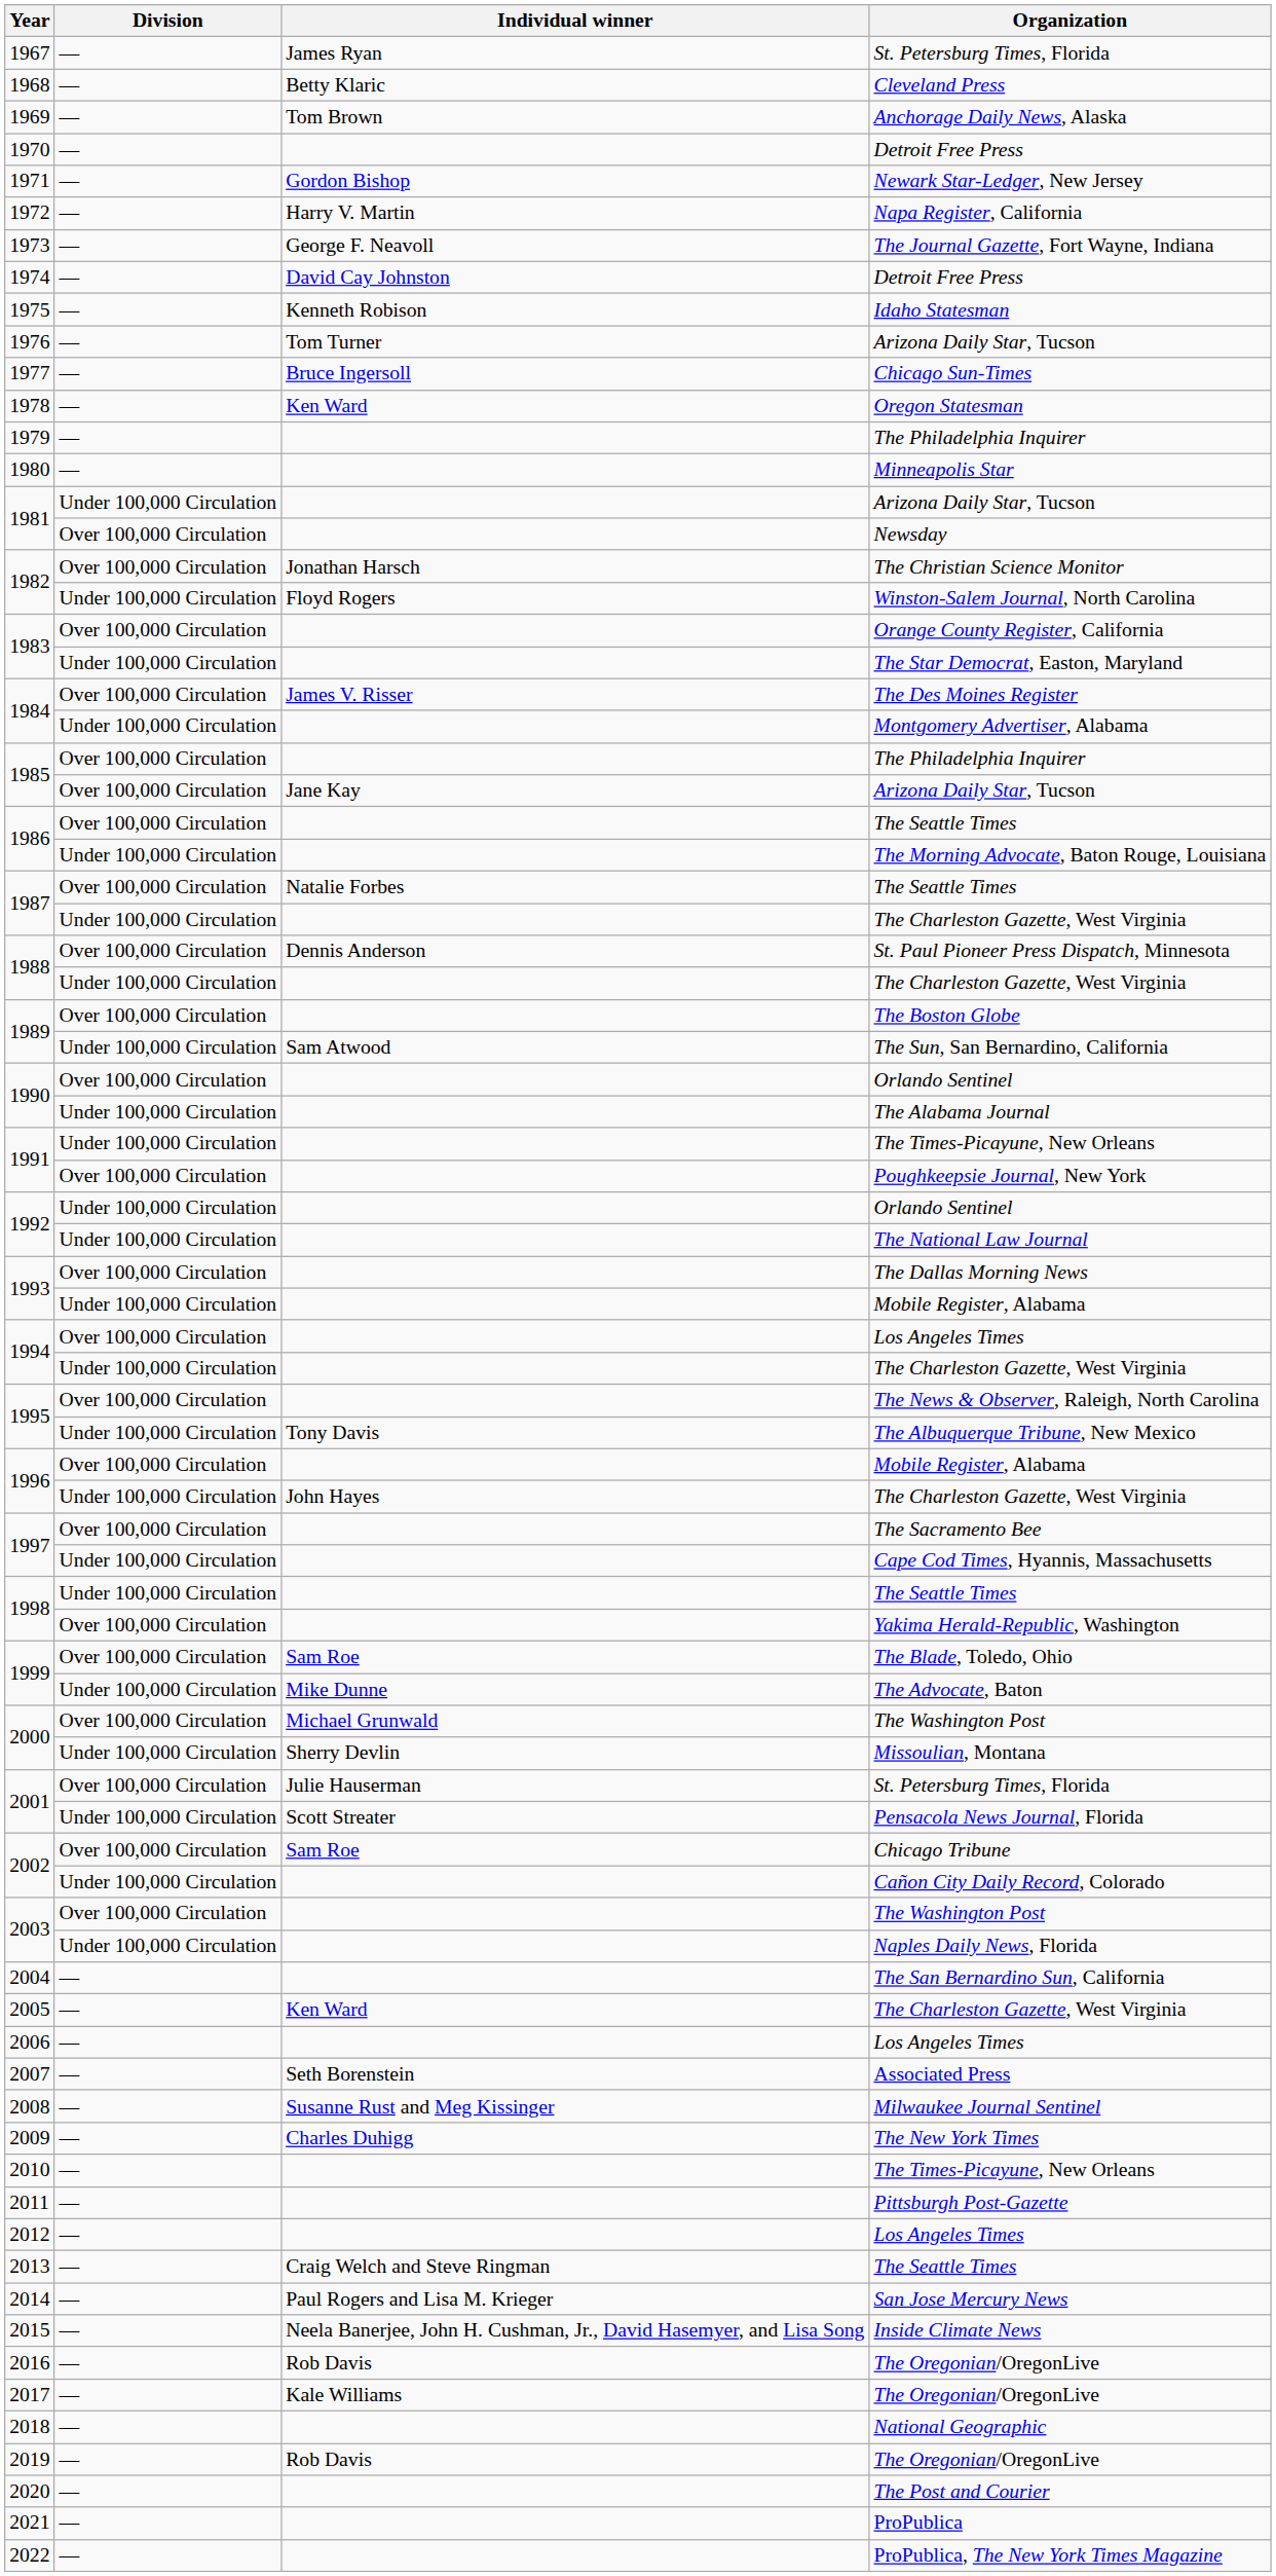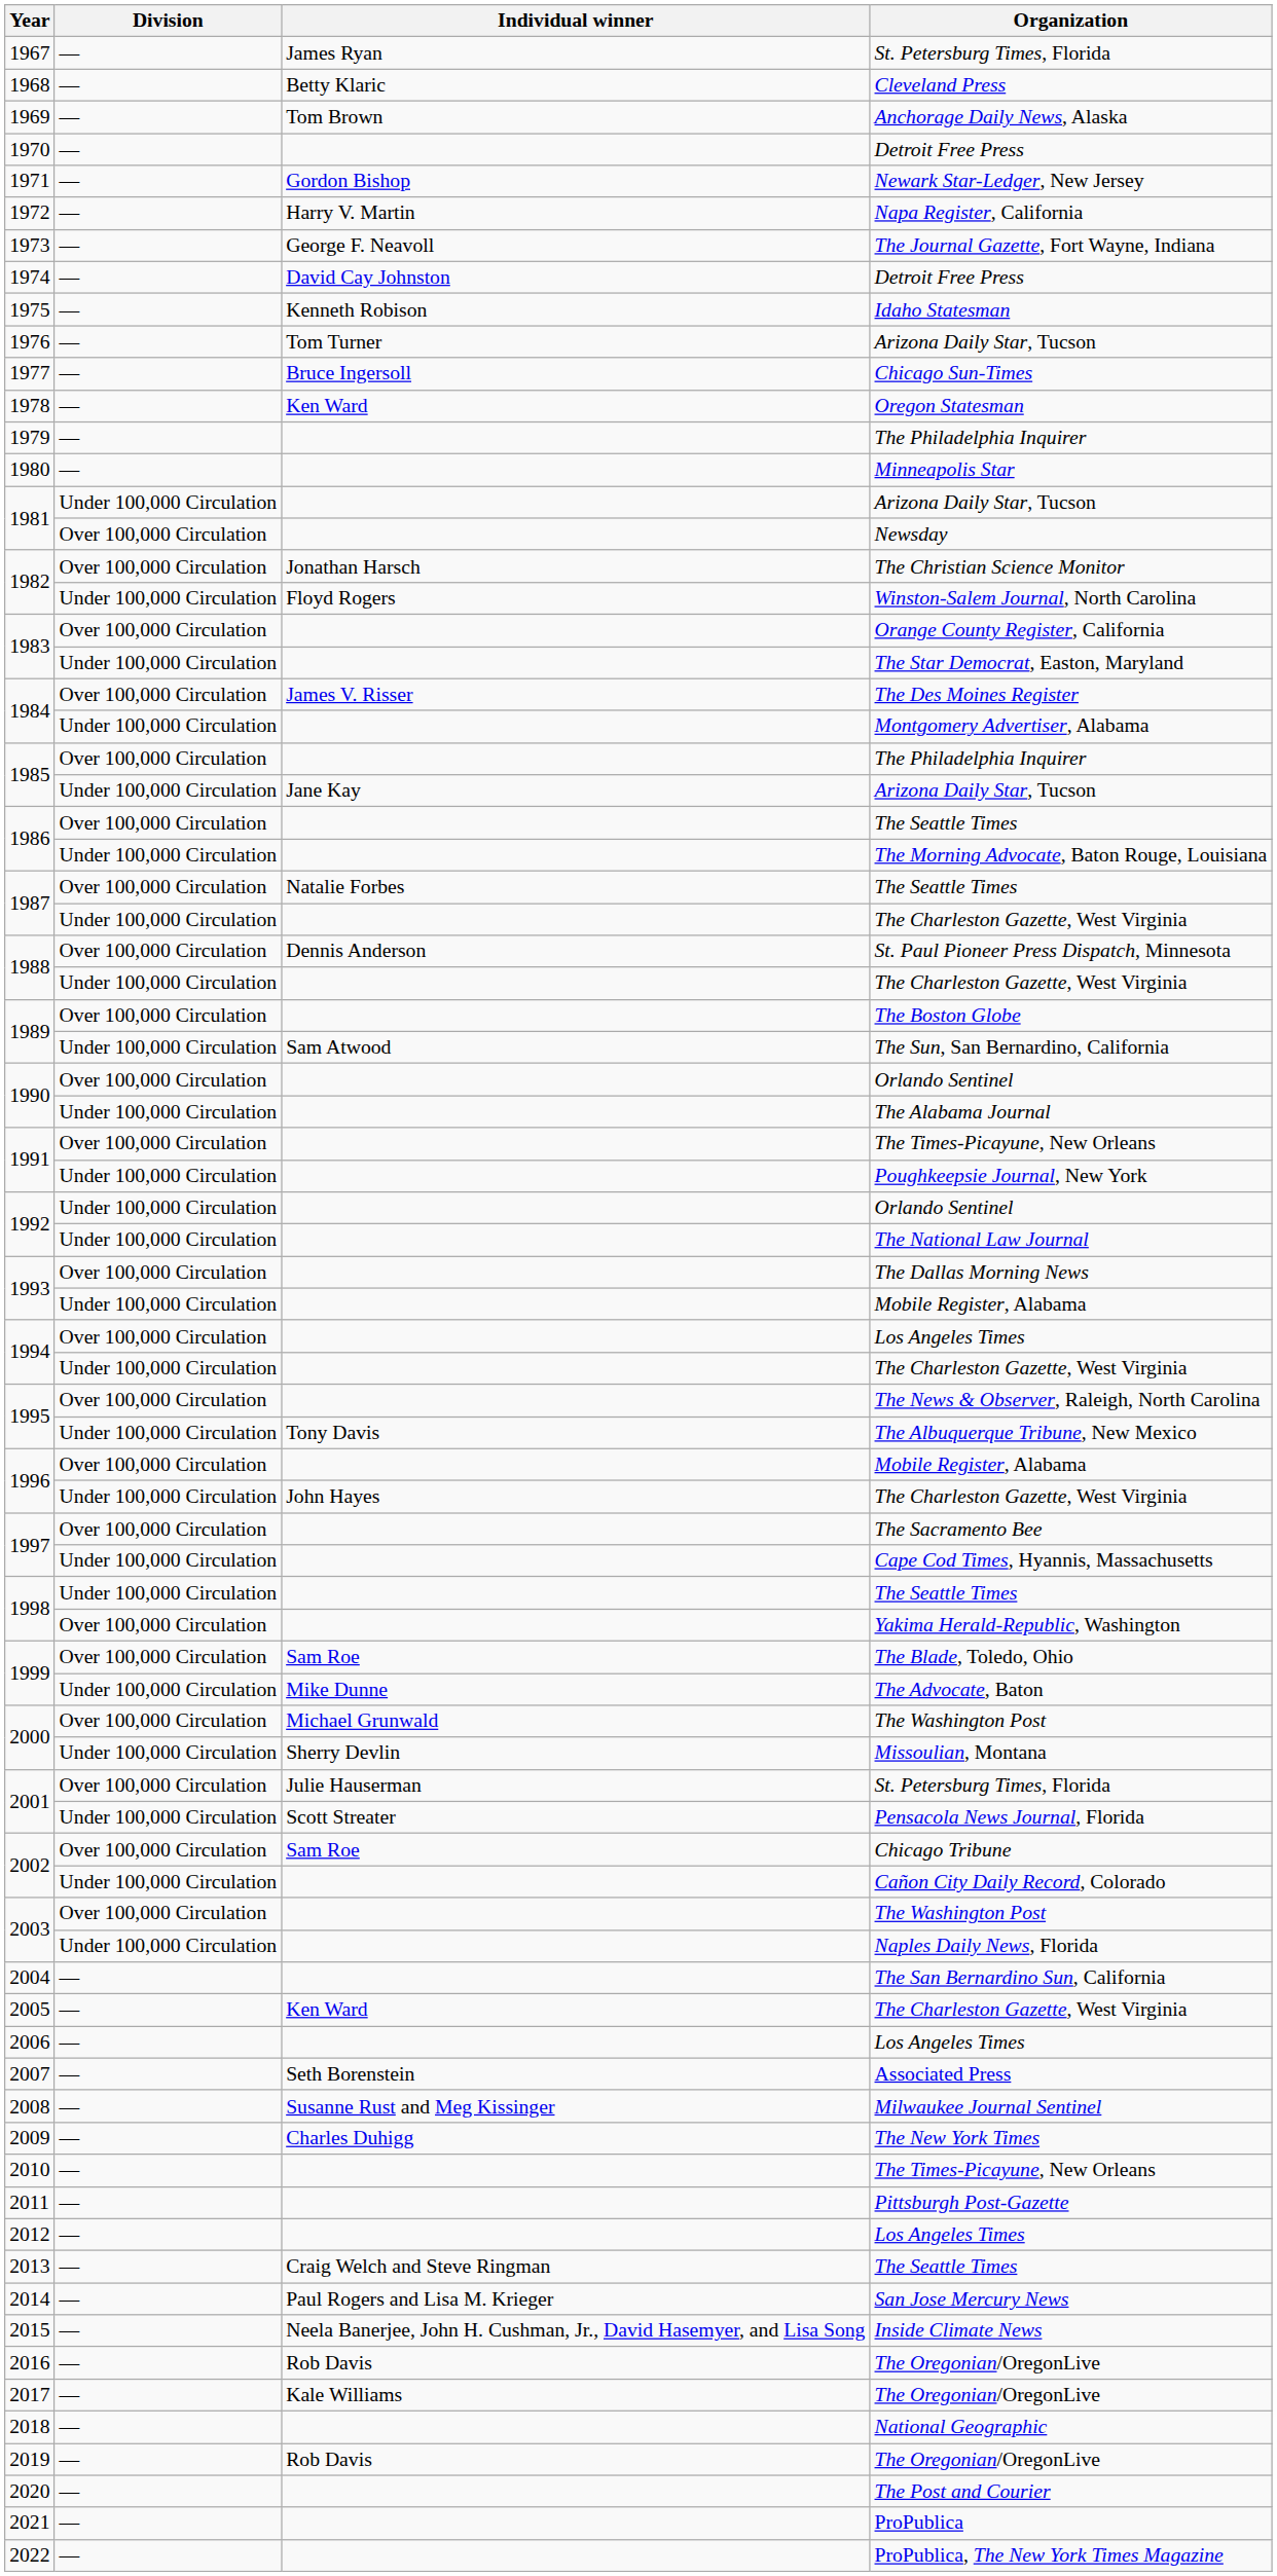1985 / Arizona Daily Star, Tucson | Division: Over 100,000 Circulation -> Under 100,000 Circulation
1991 / The Times-Picayune, New Orleans | Division: Under 100,000 Circulation -> Over 100,000 Circulation
Poughkeepsie Journal, New York | Division: Over 100,000 Circulation -> Under 100,000 Circulation
